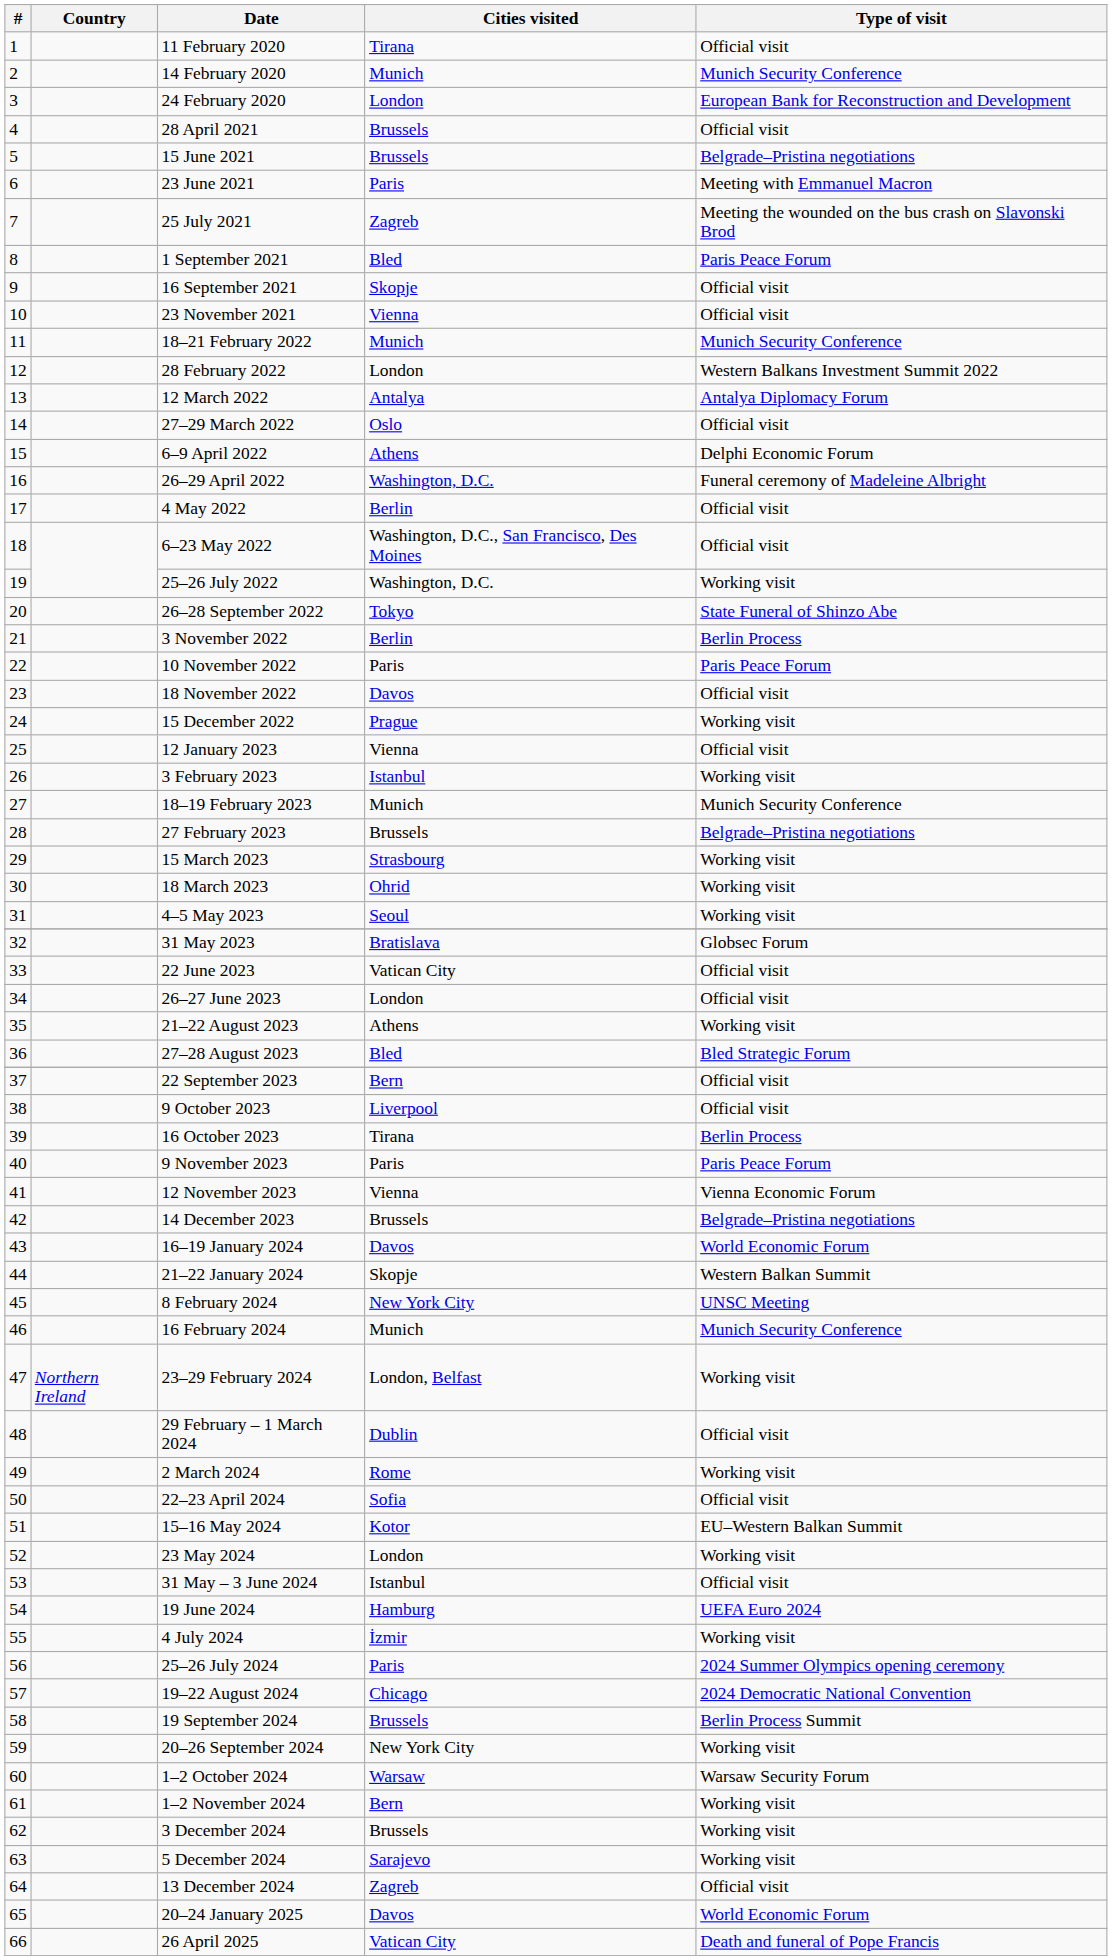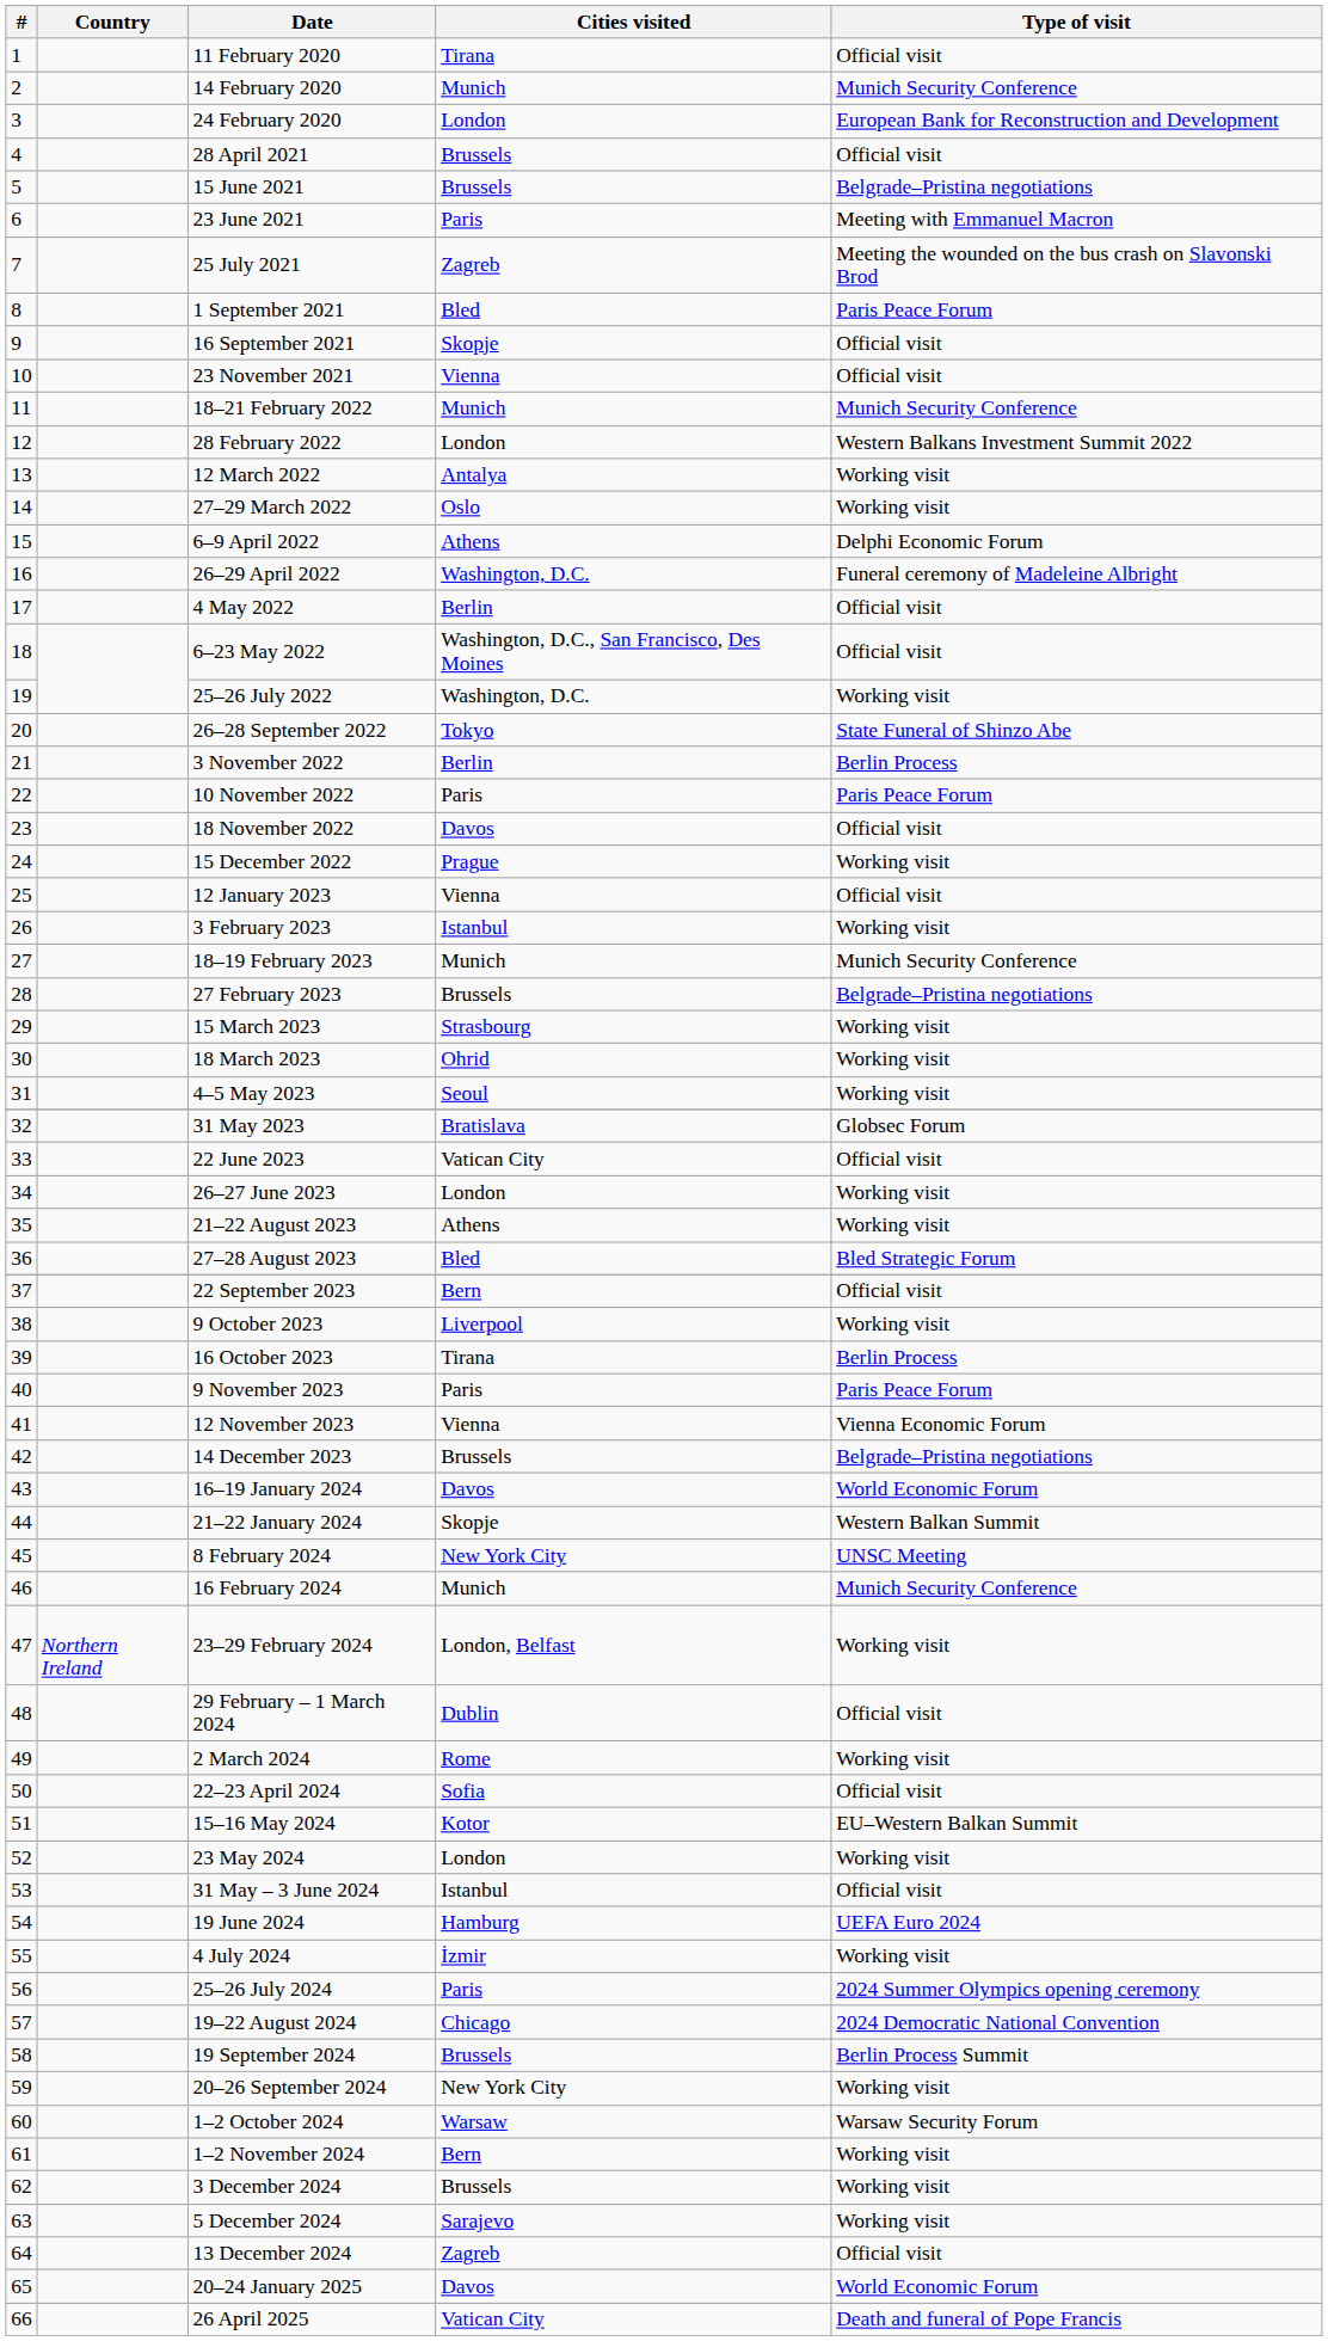12 March 2022 | Type of visit: Antalya Diplomacy Forum -> Working visit
27–29 March 2022 | Type of visit: Official visit -> Working visit
26–27 June 2023 | Type of visit: Official visit -> Working visit
9 October 2023 | Type of visit: Official visit -> Working visit
